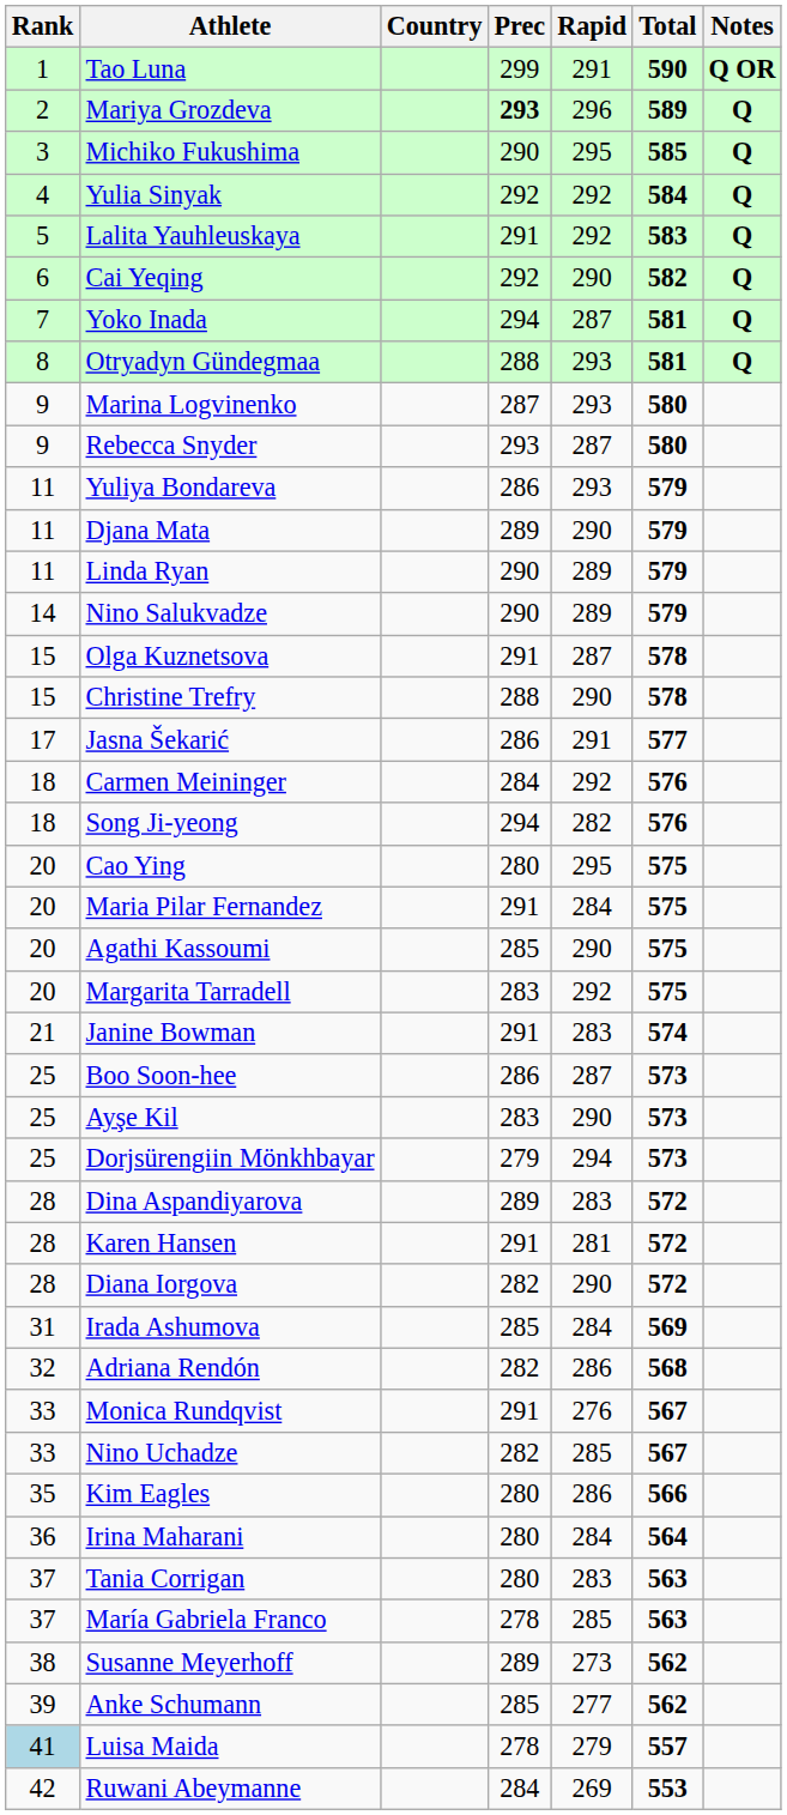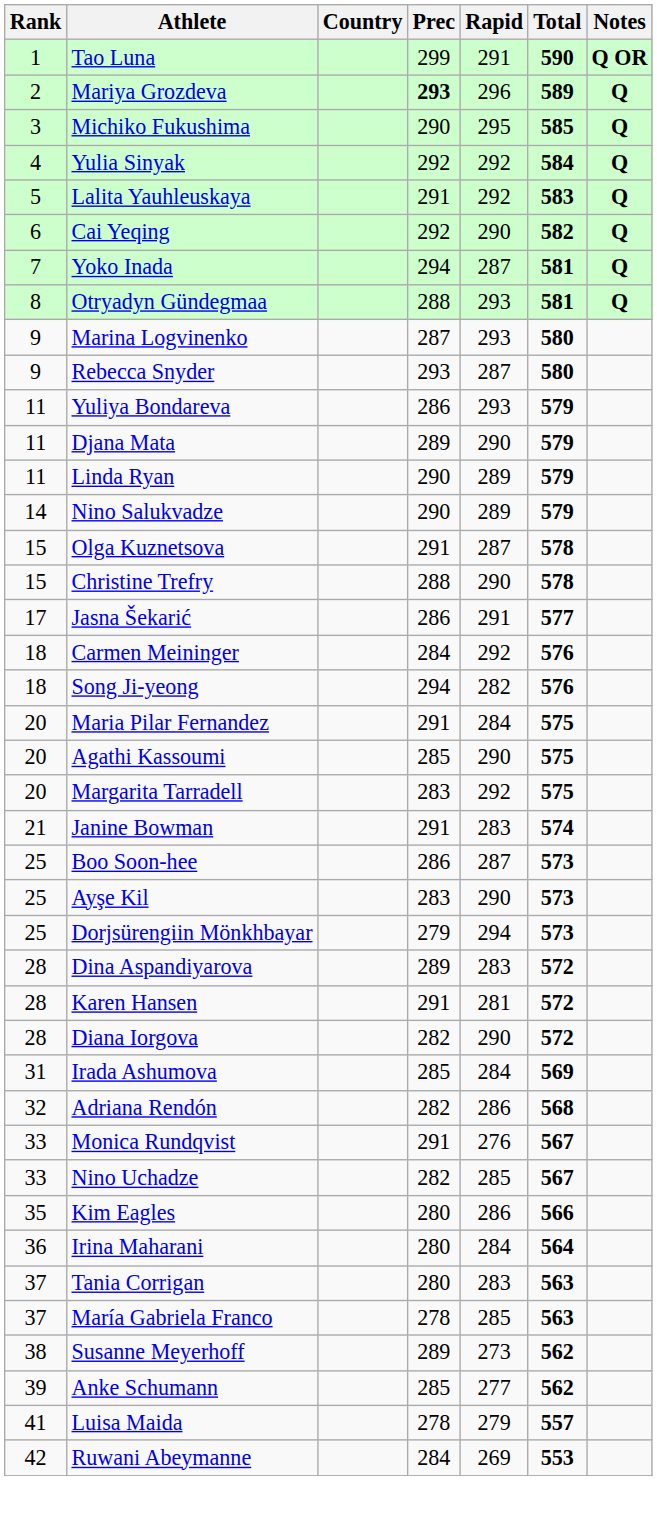- row: 20 | Cao Ying | 280 | 295 | 575
Luisa Maida | Rank: lightblue background -> no background
